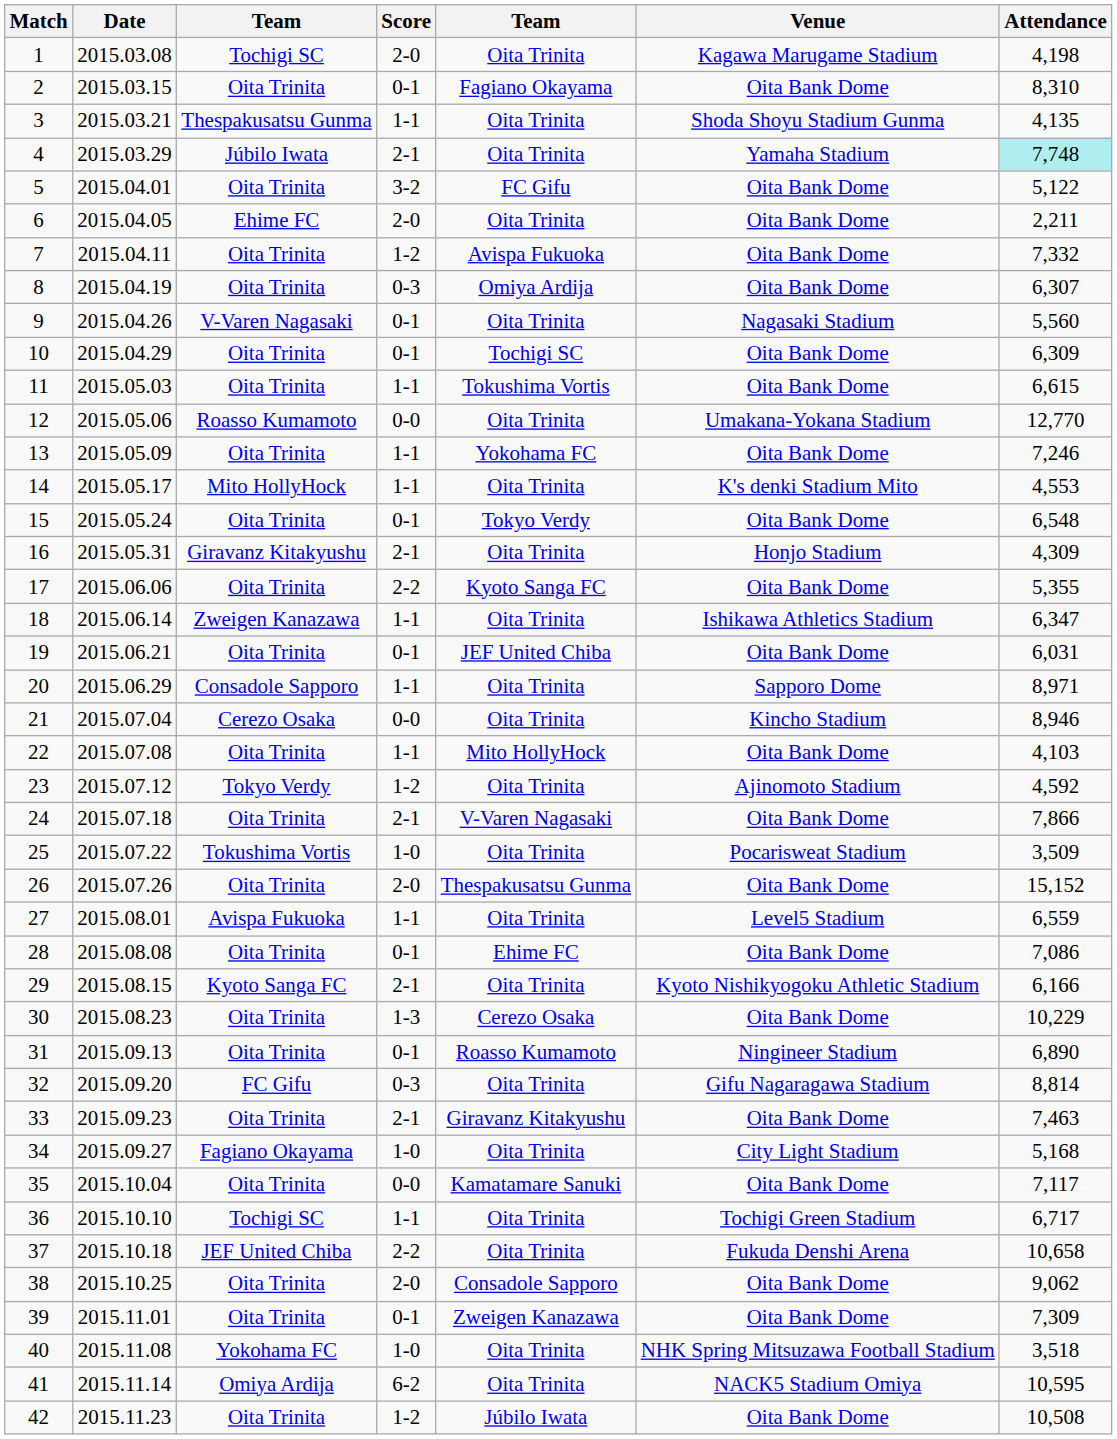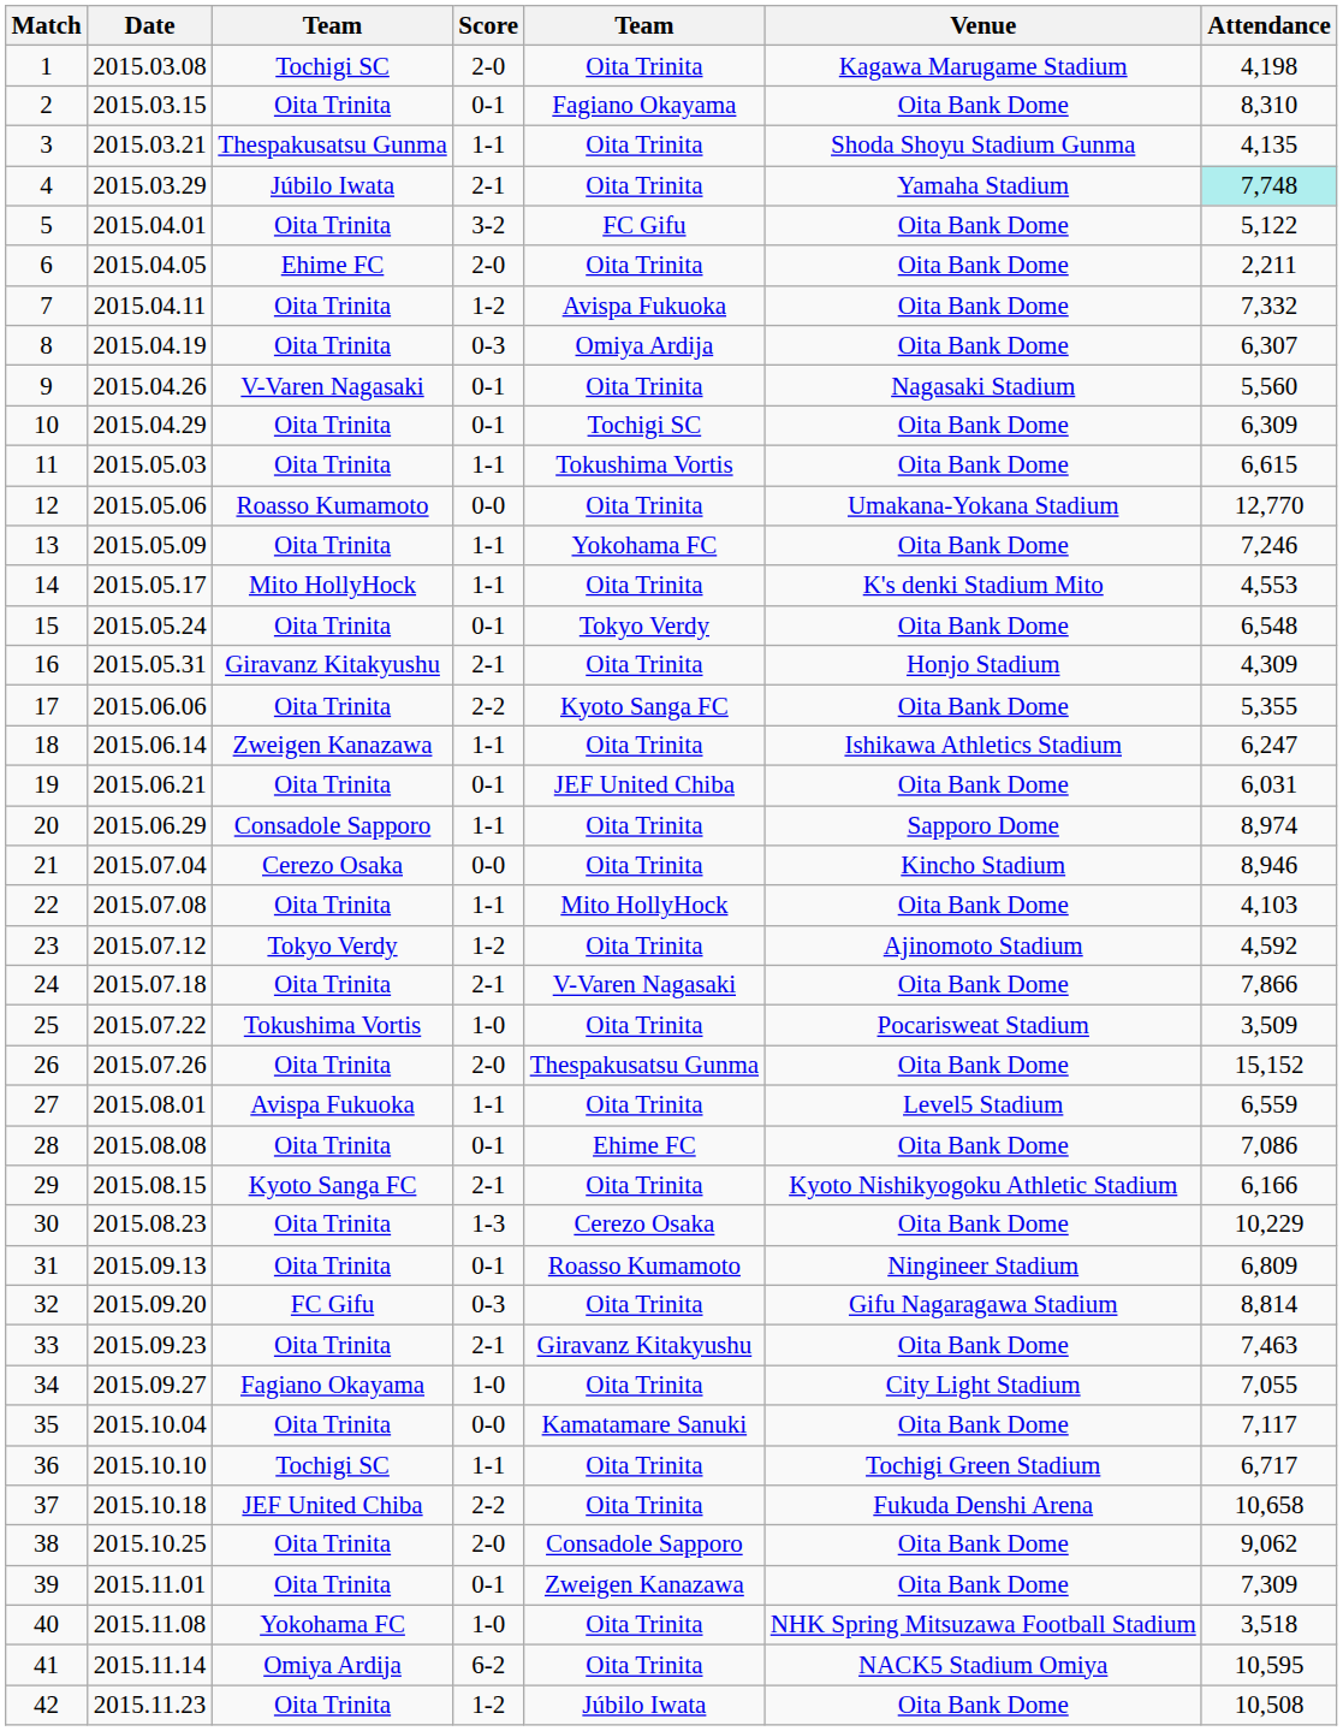18 | Attendance: 6,347 -> 6,247
20 | Attendance: 8,971 -> 8,974
31 | Attendance: 6,890 -> 6,809
34 | Attendance: 5,168 -> 7,055
